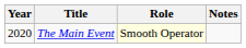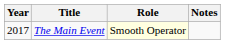The Main Event | Year: 2020 -> 2017
